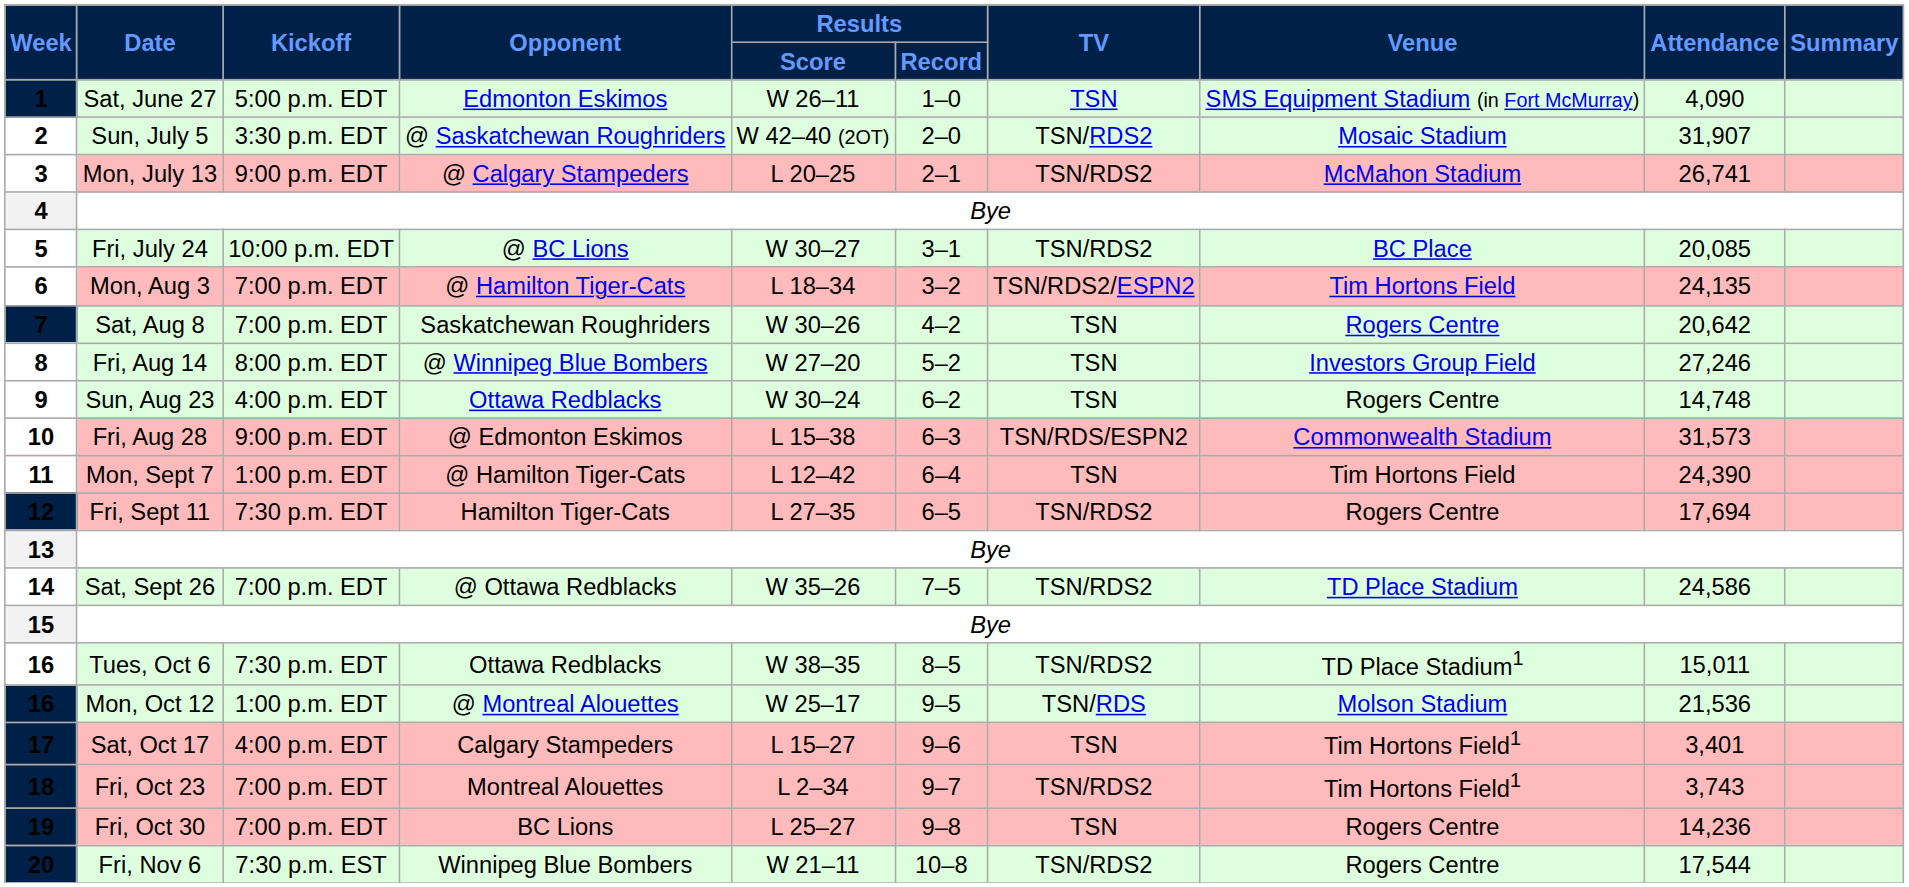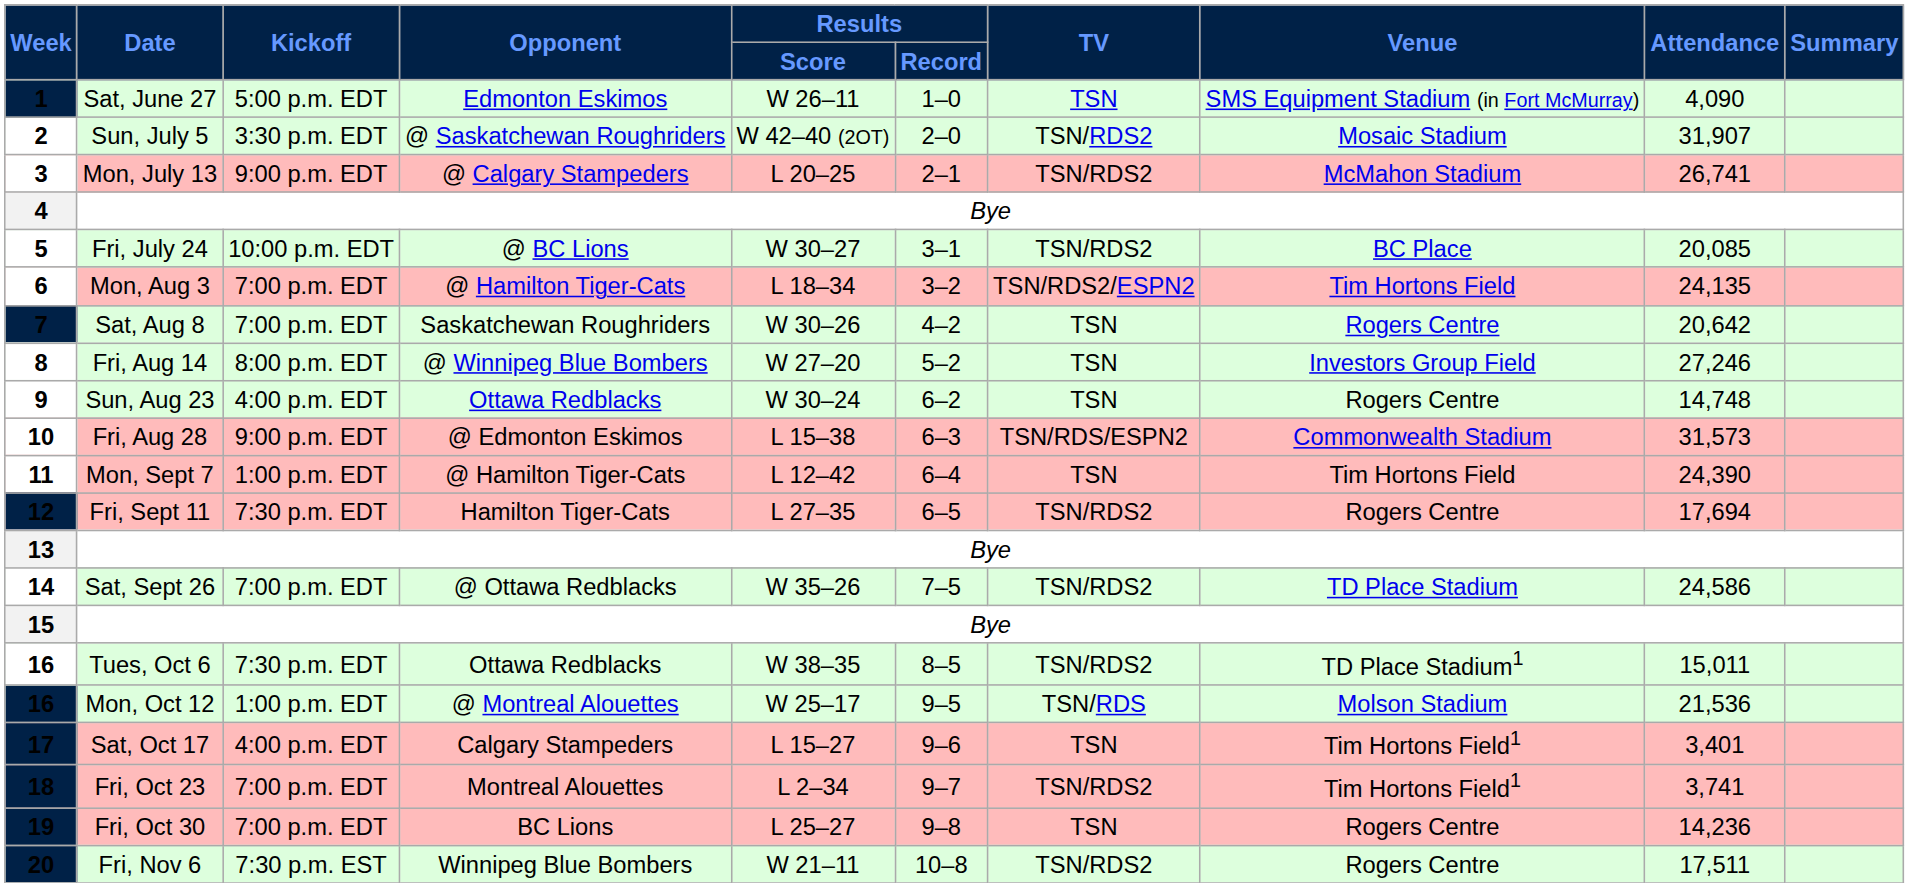18 | Attendance: 3,743 -> 3,741
20 | Attendance: 17,544 -> 17,511
